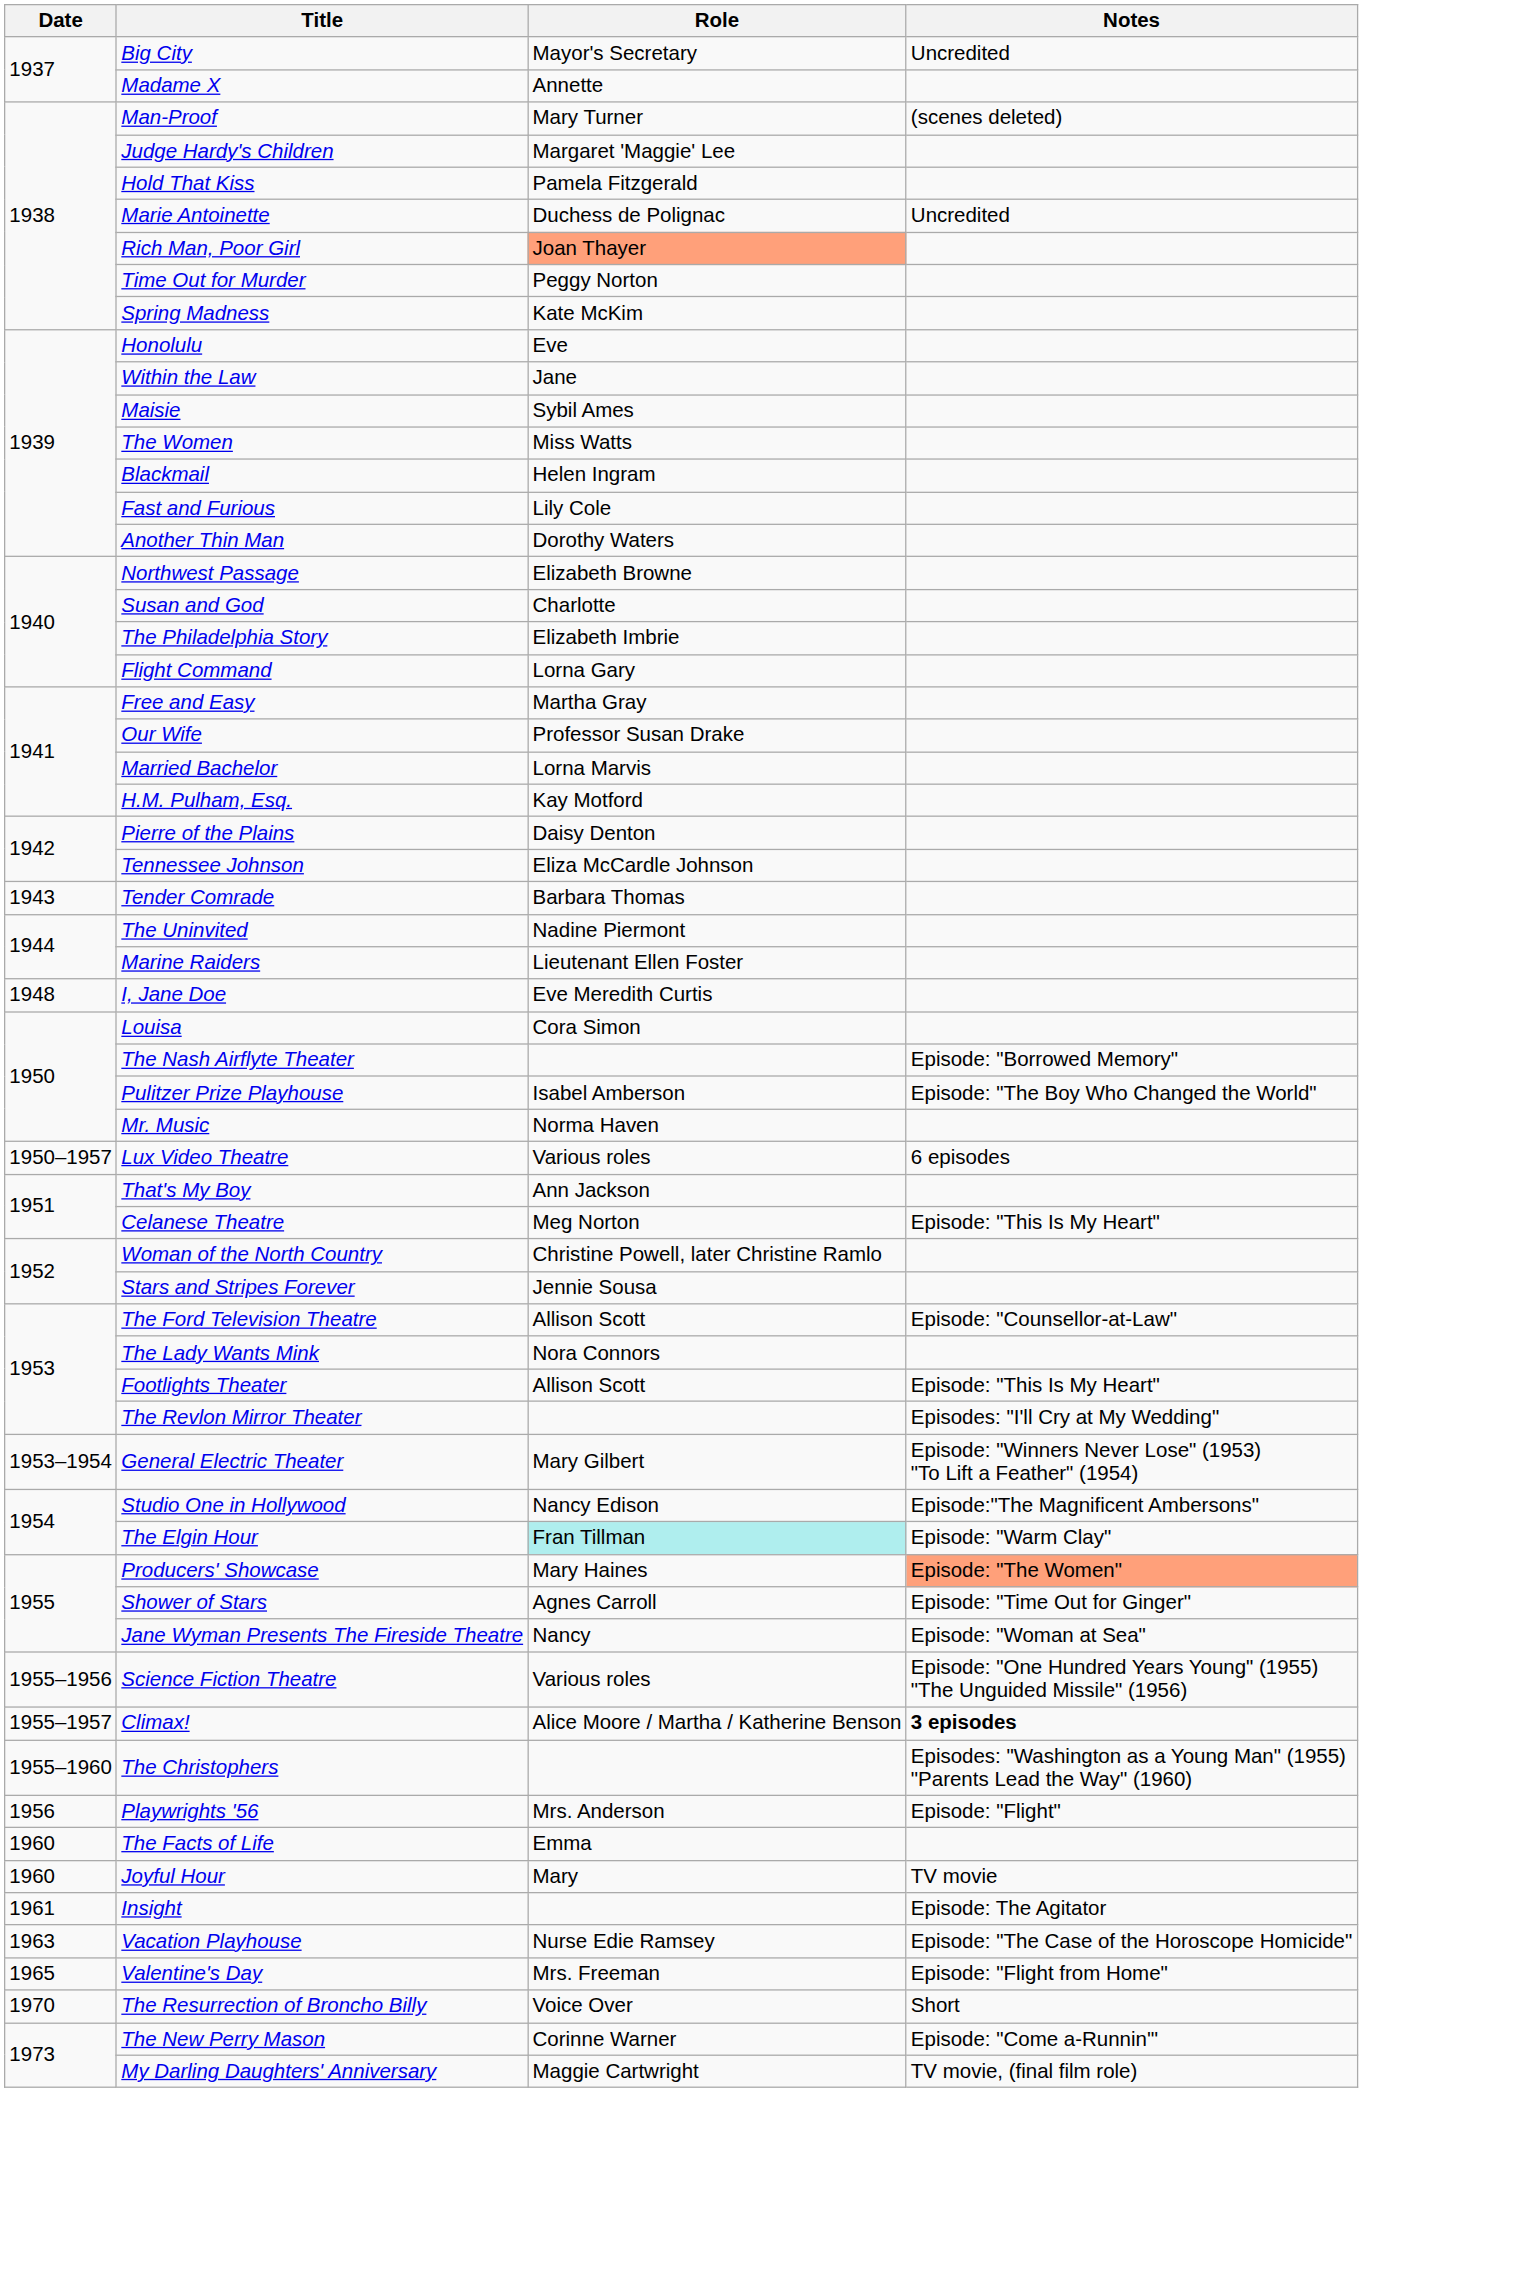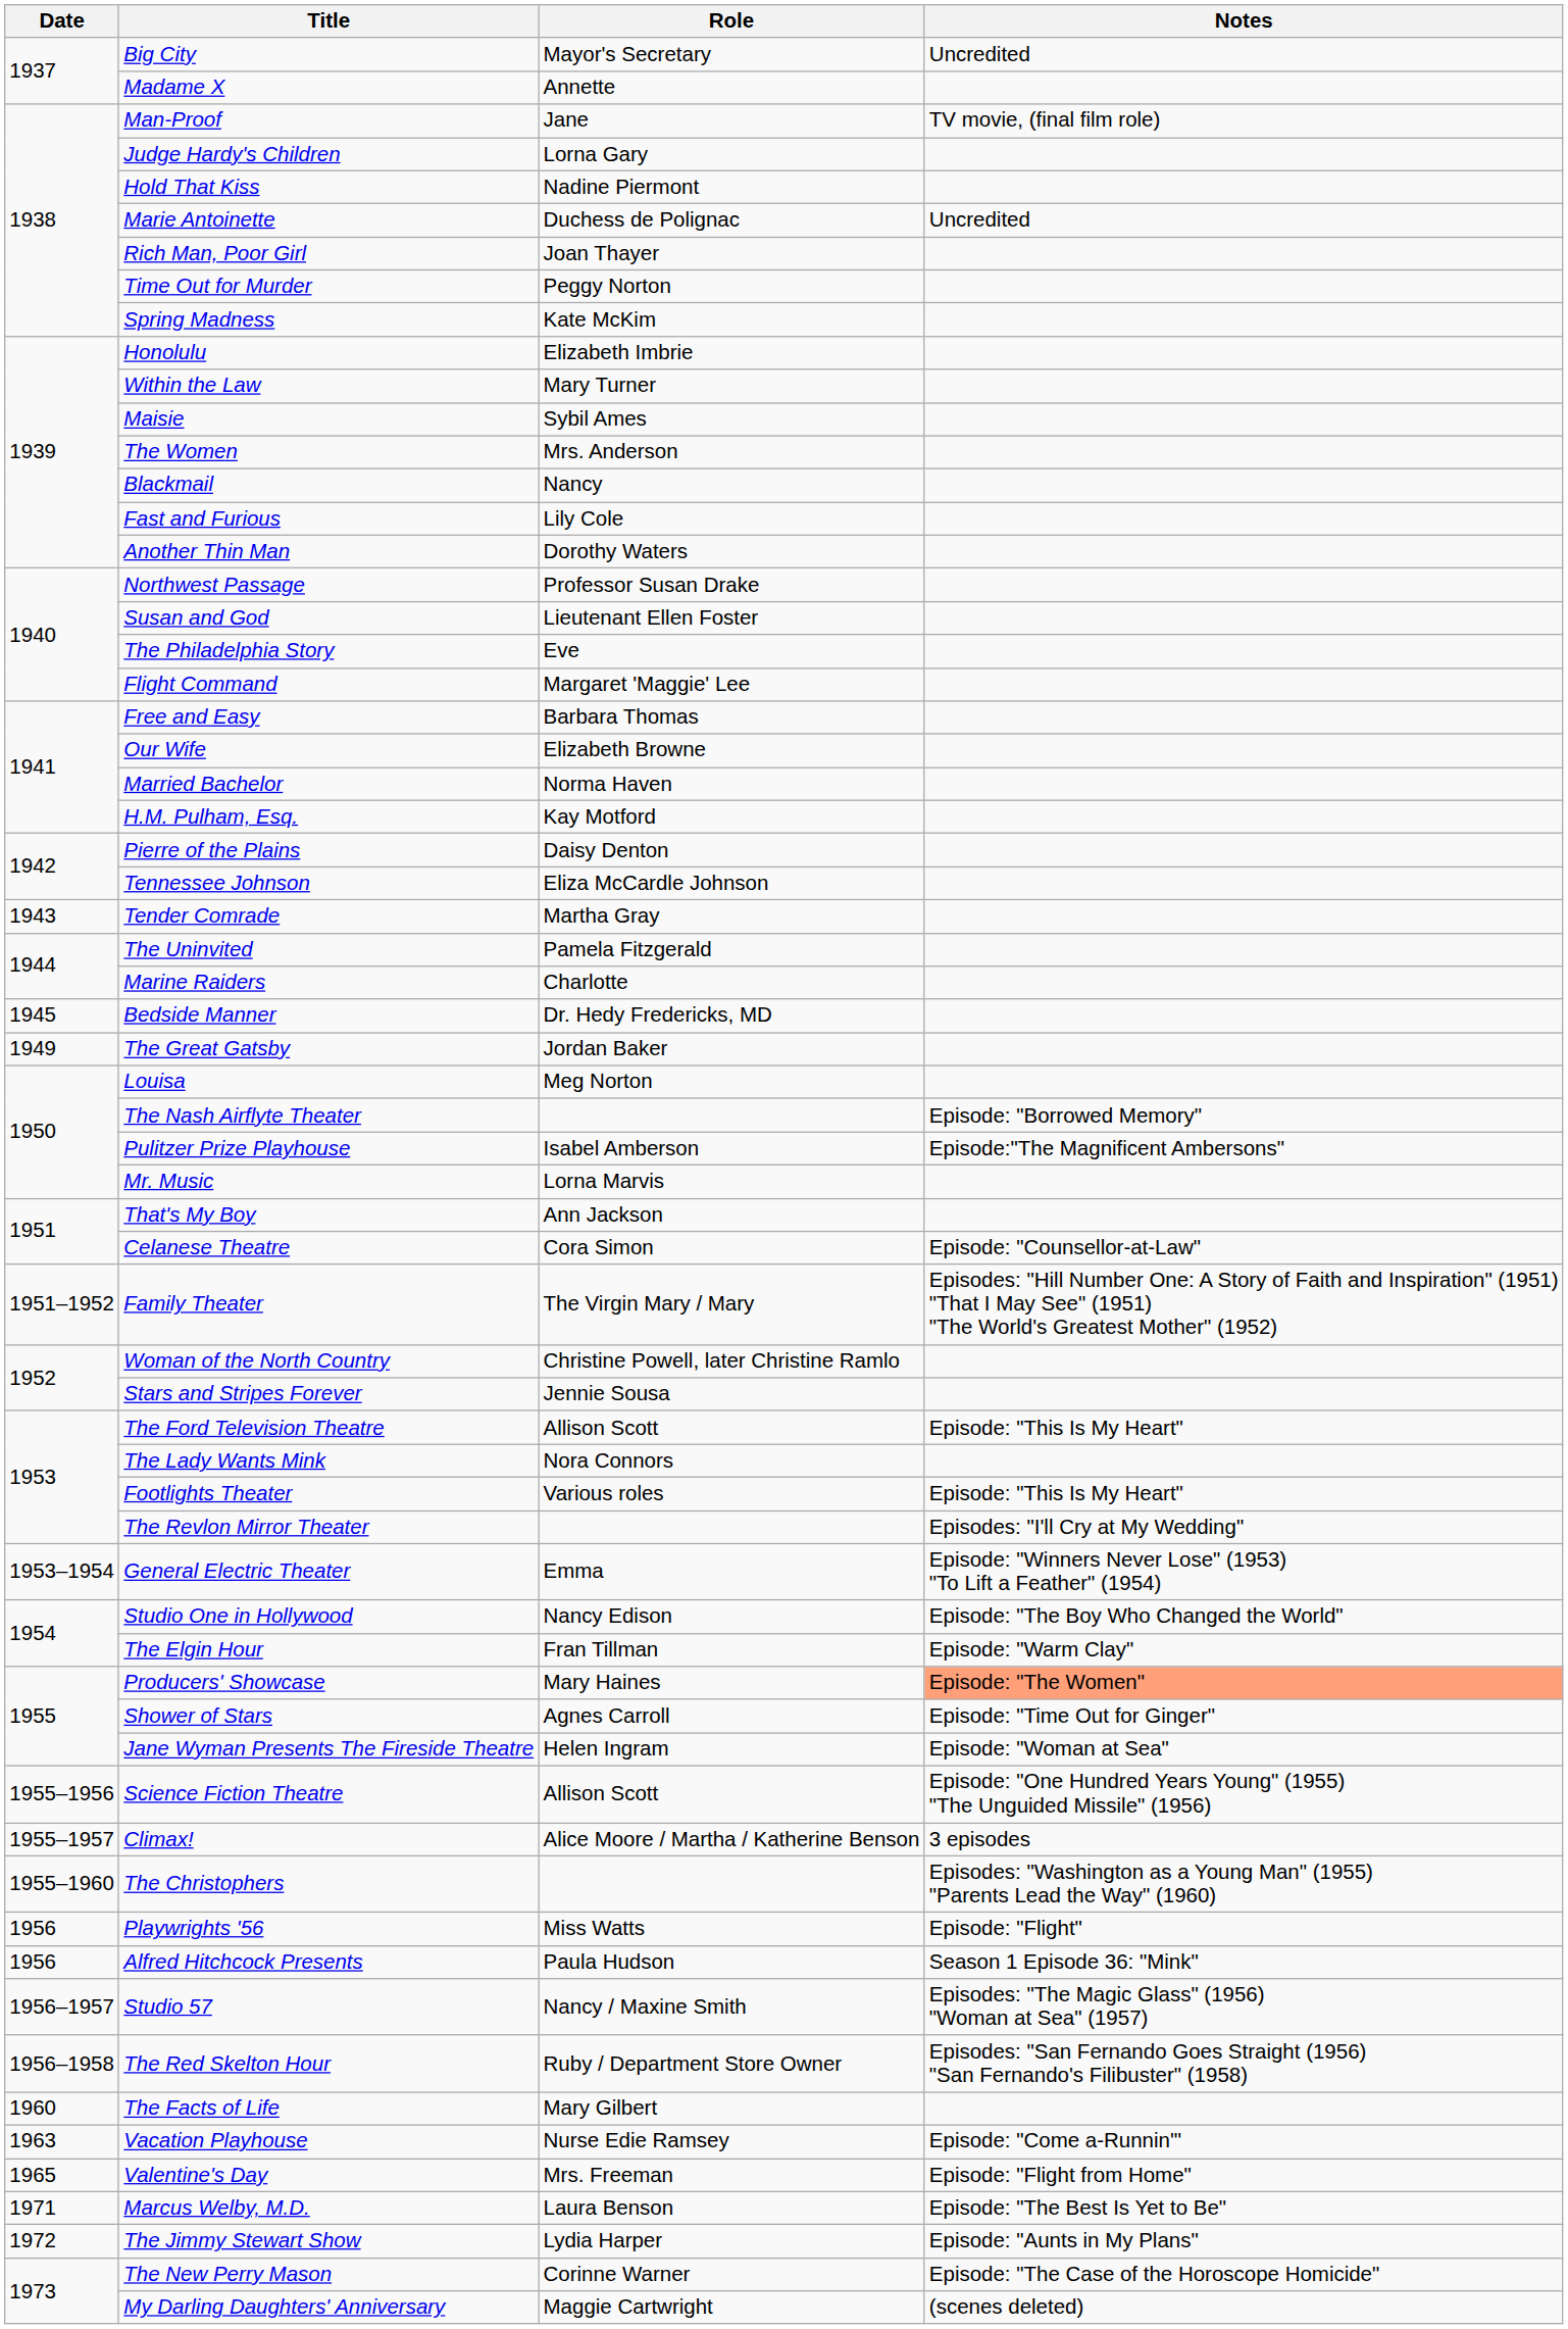Man-Proof | Role: Mary Turner -> Jane
Man-Proof | Notes: (scenes deleted) -> TV movie, (final film role)
Judge Hardy's Children | Role: Margaret 'Maggie' Lee -> Lorna Gary
Hold That Kiss | Role: Pamela Fitzgerald -> Nadine Piermont
Rich Man, Poor Girl | Role: lightsalmon background -> no background
Honolulu | Role: Eve -> Elizabeth Imbrie
Within the Law | Role: Jane -> Mary Turner
The Women | Role: Miss Watts -> Mrs. Anderson
Blackmail | Role: Helen Ingram -> Nancy
Northwest Passage | Role: Elizabeth Browne -> Professor Susan Drake
Susan and God | Role: Charlotte -> Lieutenant Ellen Foster
The Philadelphia Story | Role: Elizabeth Imbrie -> Eve
Flight Command | Role: Lorna Gary -> Margaret 'Maggie' Lee
Free and Easy | Role: Martha Gray -> Barbara Thomas
Our Wife | Role: Professor Susan Drake -> Elizabeth Browne
Married Bachelor | Role: Lorna Marvis -> Norma Haven
Tender Comrade | Role: Barbara Thomas -> Martha Gray
The Uninvited | Role: Nadine Piermont -> Pamela Fitzgerald
Marine Raiders | Role: Lieutenant Ellen Foster -> Charlotte
+ row: 1945 | Bedside Manner | Dr. Hedy Fredericks, MD
- row: 1948 | I, Jane Doe | Eve Meredith Curtis
+ row: 1949 | The Great Gatsby | Jordan Baker
Louisa | Role: Cora Simon -> Meg Norton
Pulitzer Prize Playhouse | Notes: Episode: "The Boy Who Changed the World" -> Episode:"The Magnificent Ambersons"
Mr. Music | Role: Norma Haven -> Lorna Marvis
- row: 1950–1957 | Lux Video Theatre | Various roles | 6 episodes
Celanese Theatre | Role: Meg Norton -> Cora Simon
Celanese Theatre | Notes: Episode: "This Is My Heart" -> Episode: "Counsellor-at-Law"
+ row: 1951–1952 | Family Theater | The Virgin Mary / Mary | Episodes: "Hill Number One: A Story of Faith and Inspiration" (1951) "That I May See" (1951) "The World's Greatest Mother" (1952)
The Ford Television Theatre | Notes: Episode: "Counsellor-at-Law" -> Episode: "This Is My Heart"
Footlights Theater | Role: Allison Scott -> Various roles
General Electric Theater | Role: Mary Gilbert -> Emma
Studio One in Hollywood | Notes: Episode:"The Magnificent Ambersons" -> Episode: "The Boy Who Changed the World"
The Elgin Hour | Role: paleturquoise background -> no background
Jane Wyman Presents The Fireside Theatre | Role: Nancy -> Helen Ingram
Science Fiction Theatre | Role: Various roles -> Allison Scott
Climax! | Notes: bold -> normal
Playwrights '56 | Role: Mrs. Anderson -> Miss Watts
+ row: 1956 | Alfred Hitchcock Presents | Paula Hudson | Season 1 Episode 36: "Mink"
+ row: 1956–1957 | Studio 57 | Nancy / Maxine Smith | Episodes: "The Magic Glass" (1956) "Woman at Sea" (1957)
+ row: 1956–1958 | The Red Skelton Hour | Ruby / Department Store Owner | Episodes: "San Fernando Goes Straight (1956) "San Fernando's Filibuster" (1958)
The Facts of Life | Role: Emma -> Mary Gilbert
- row: 1960 | Joyful Hour | Mary | TV movie
- row: 1961 | Insight | Episode: The Agitator
Vacation Playhouse | Notes: Episode: "The Case of the Horoscope Homicide" -> Episode: "Come a-Runnin'"
- row: 1970 | The Resurrection of Broncho Billy | Voice Over | Short
+ row: 1971 | Marcus Welby, M.D. | Laura Benson | Episode: "The Best Is Yet to Be"
+ row: 1972 | The Jimmy Stewart Show | Lydia Harper | Episode: "Aunts in My Plans"
The New Perry Mason | Notes: Episode: "Come a-Runnin'" -> Episode: "The Case of the Horoscope Homicide"
My Darling Daughters' Anniversary | Notes: TV movie, (final film role) -> (scenes deleted)
